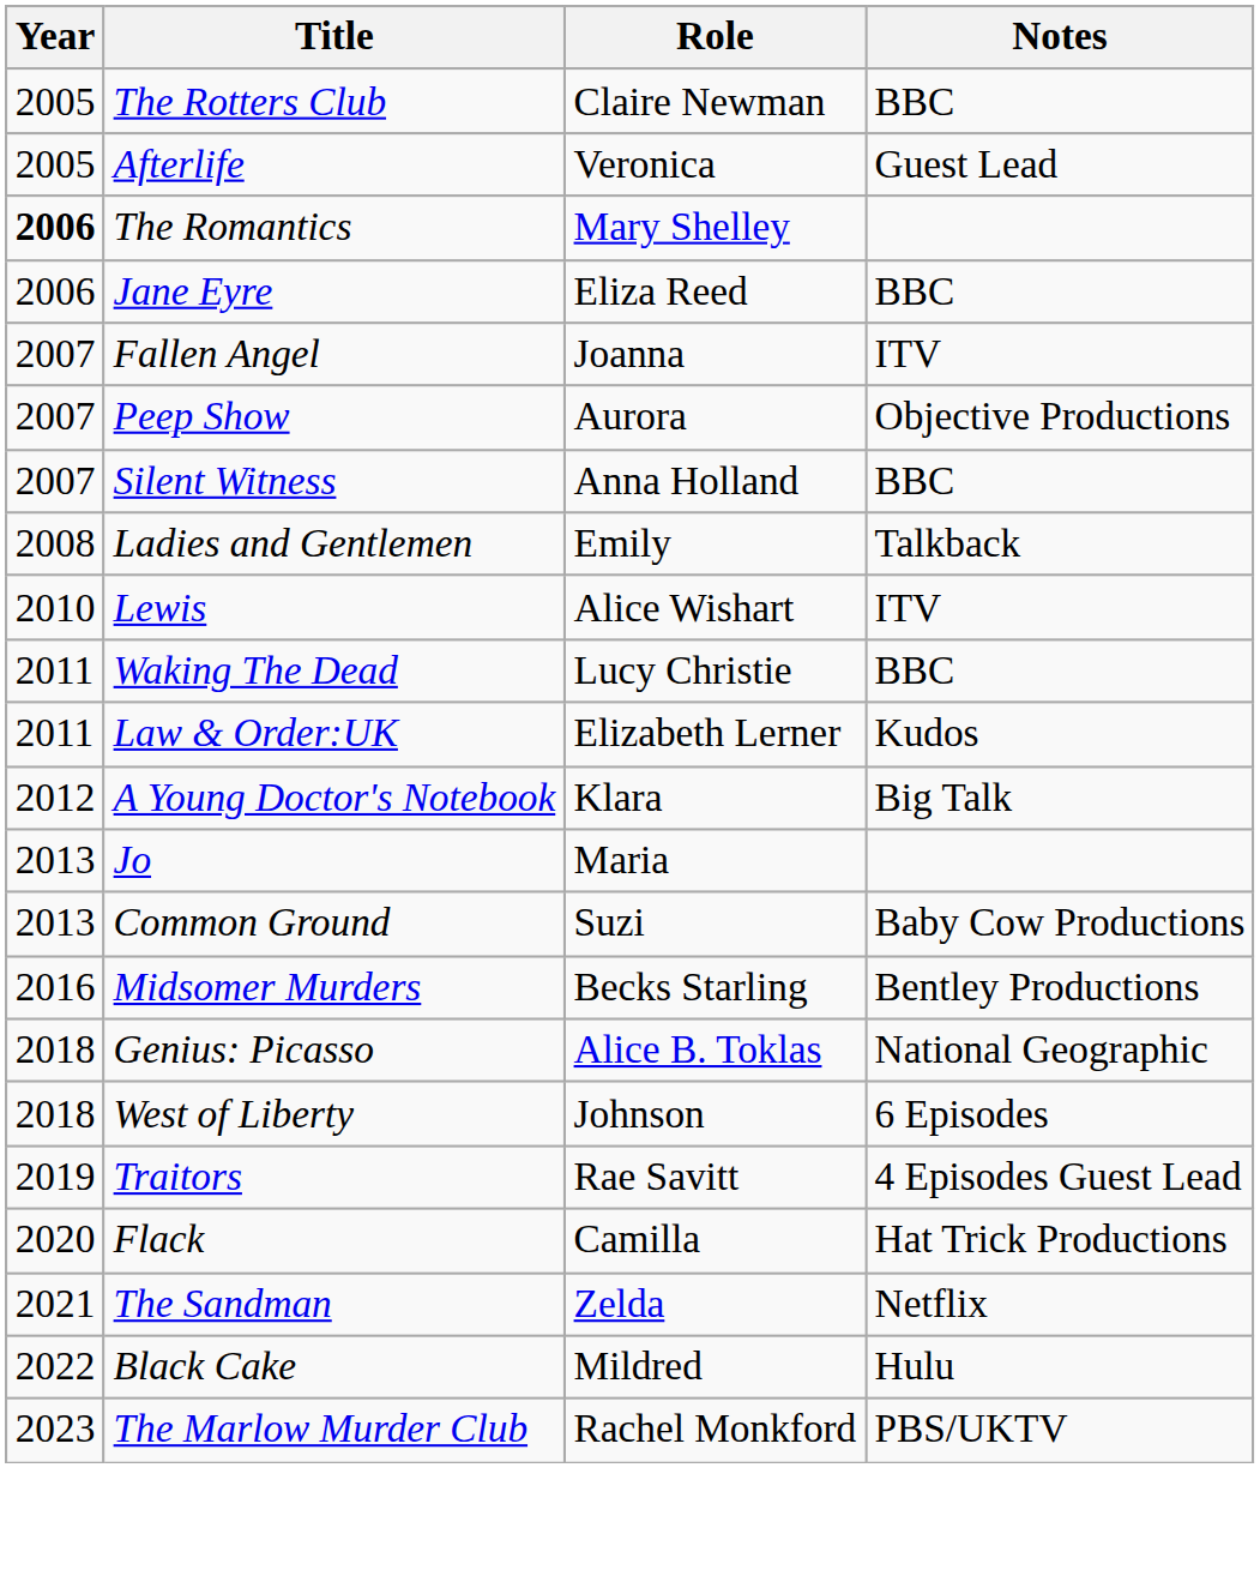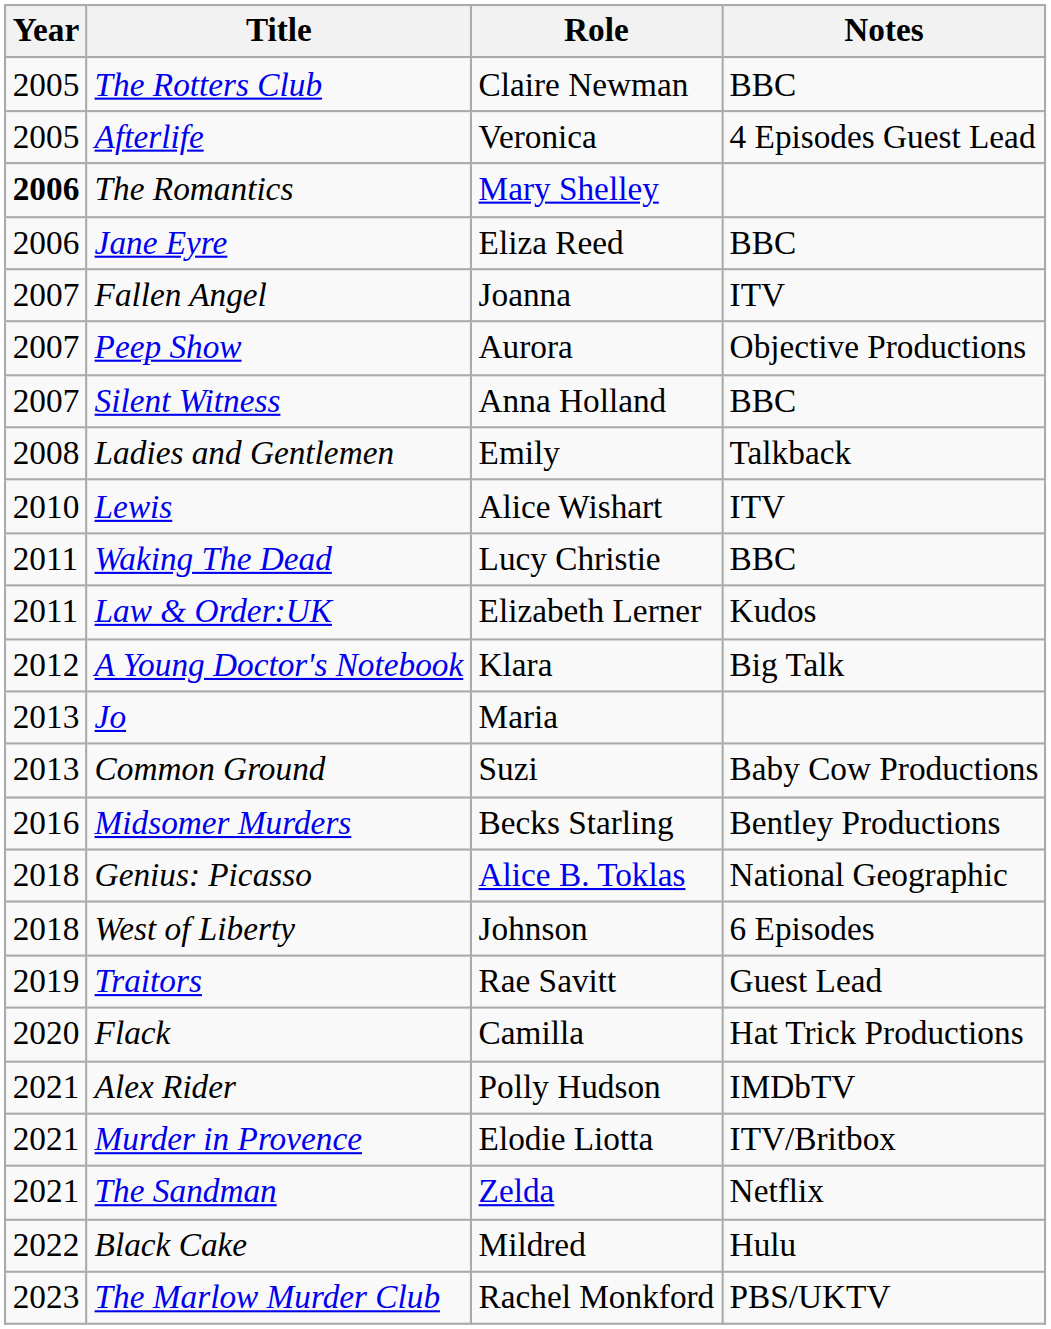Afterlife | Notes: Guest Lead -> 4 Episodes Guest Lead
Traitors | Notes: 4 Episodes Guest Lead -> Guest Lead
+ row: 2021 | Alex Rider | Polly Hudson | IMDbTV
+ row: 2021 | Murder in Provence | Elodie Liotta | ITV/Britbox
